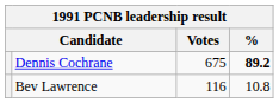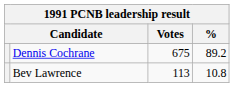Dennis Cochrane | %: bold -> normal
Bev Lawrence | Votes: 116 -> 113
